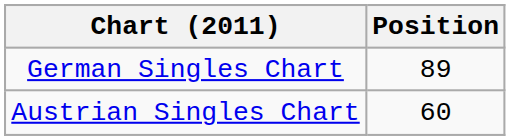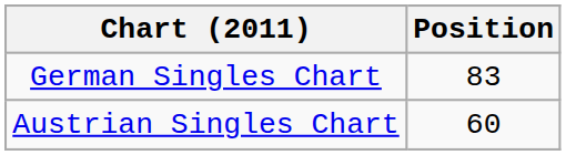German Singles Chart | Position: 89 -> 83
